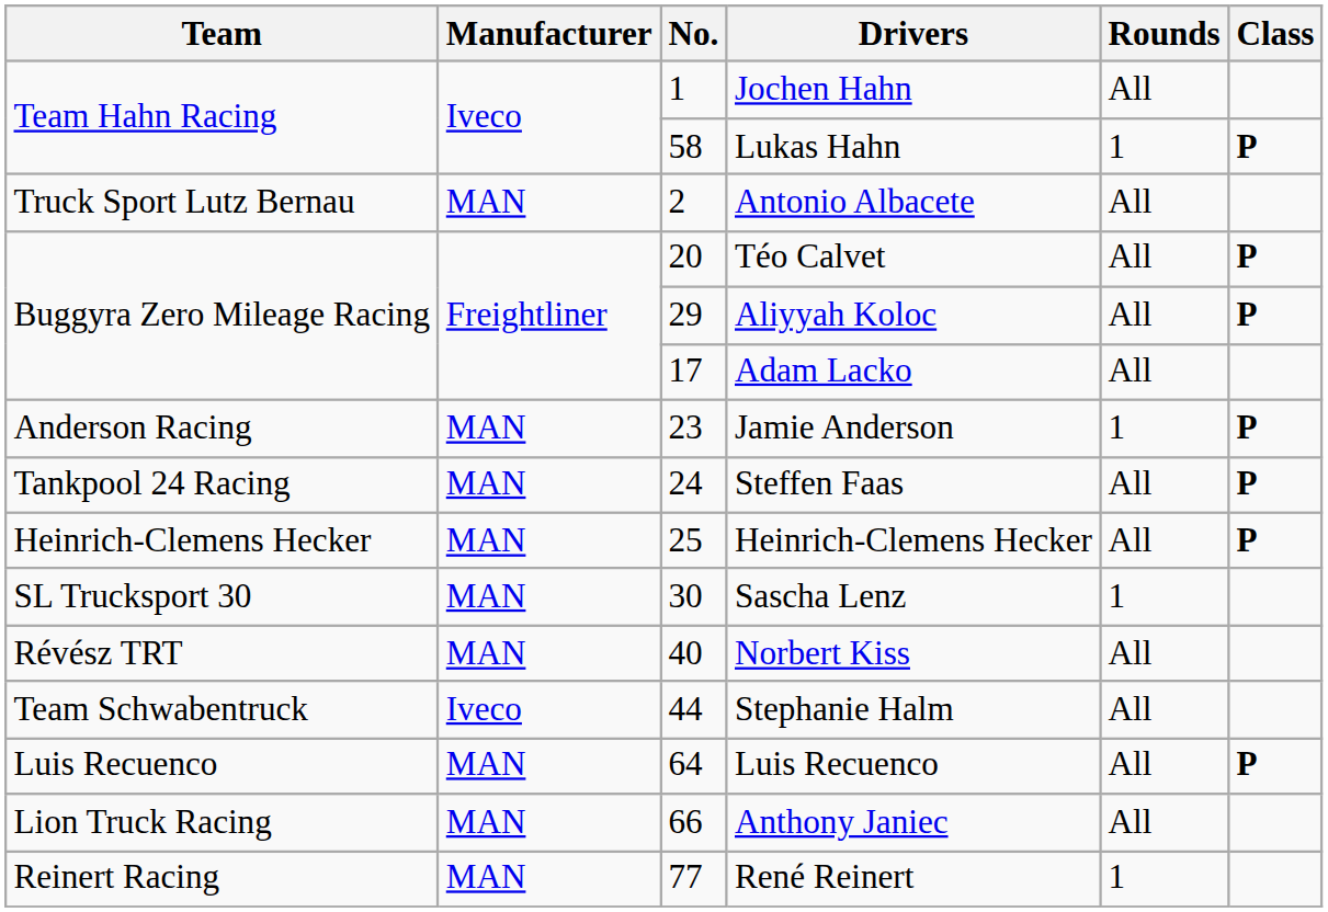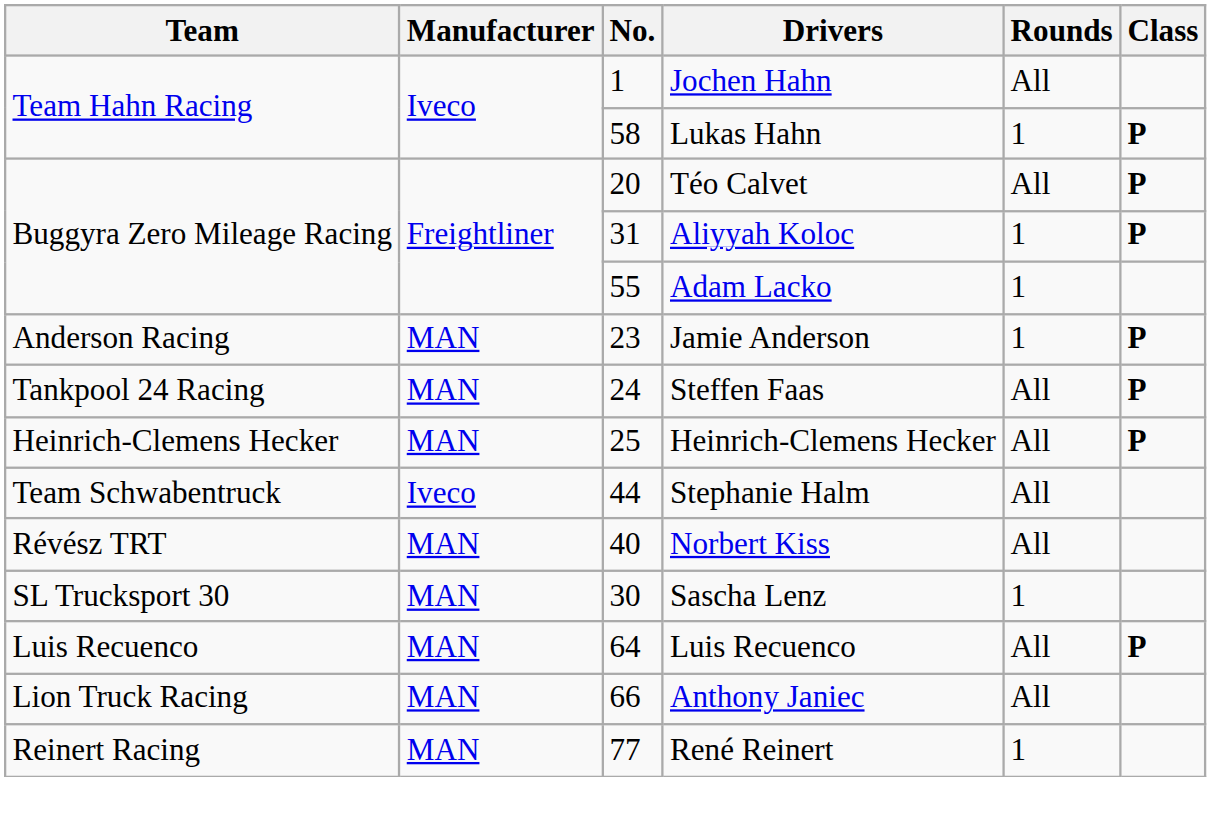- row: Truck Sport Lutz Bernau | MAN | 2 | Antonio Albacete | All
Aliyyah Koloc | No.: 29 -> 31
Aliyyah Koloc | Rounds: All -> 1
Adam Lacko | No.: 17 -> 55
Adam Lacko | Rounds: All -> 1
rows swapped: Sascha Lenz <-> Stephanie Halm
